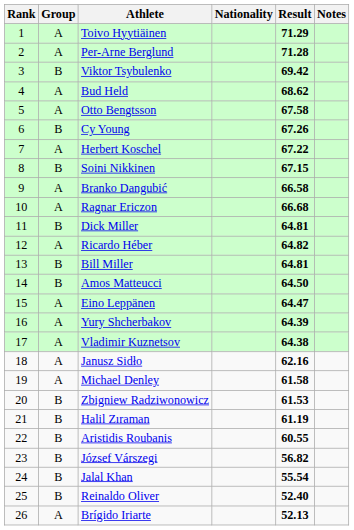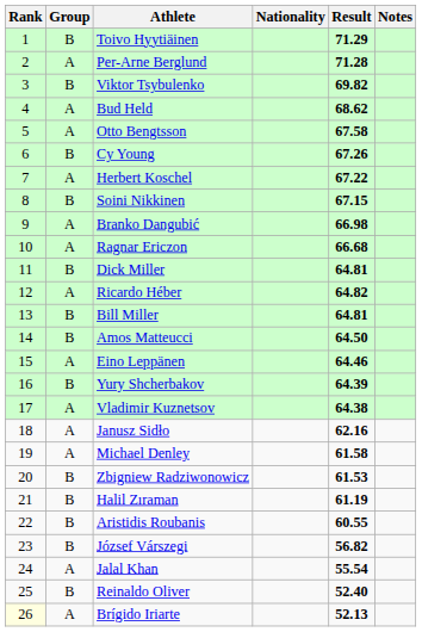Toivo Hyytiäinen | Group: A -> B
Viktor Tsybulenko | Result: 69.42 -> 69.82
Branko Dangubić | Result: 66.58 -> 66.98
Eino Leppänen | Result: 64.47 -> 64.46
Yury Shcherbakov | Group: A -> B
Jalal Khan | Group: B -> A
Brígido Iriarte | Rank: no background -> lightyellow background
